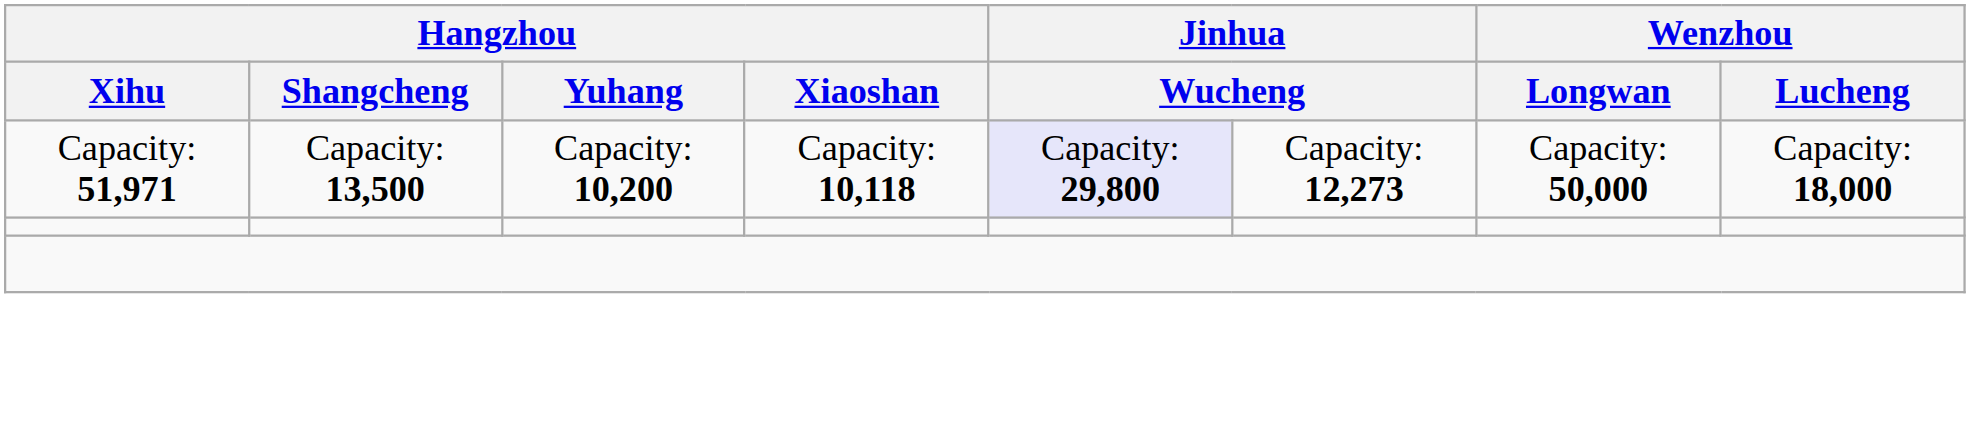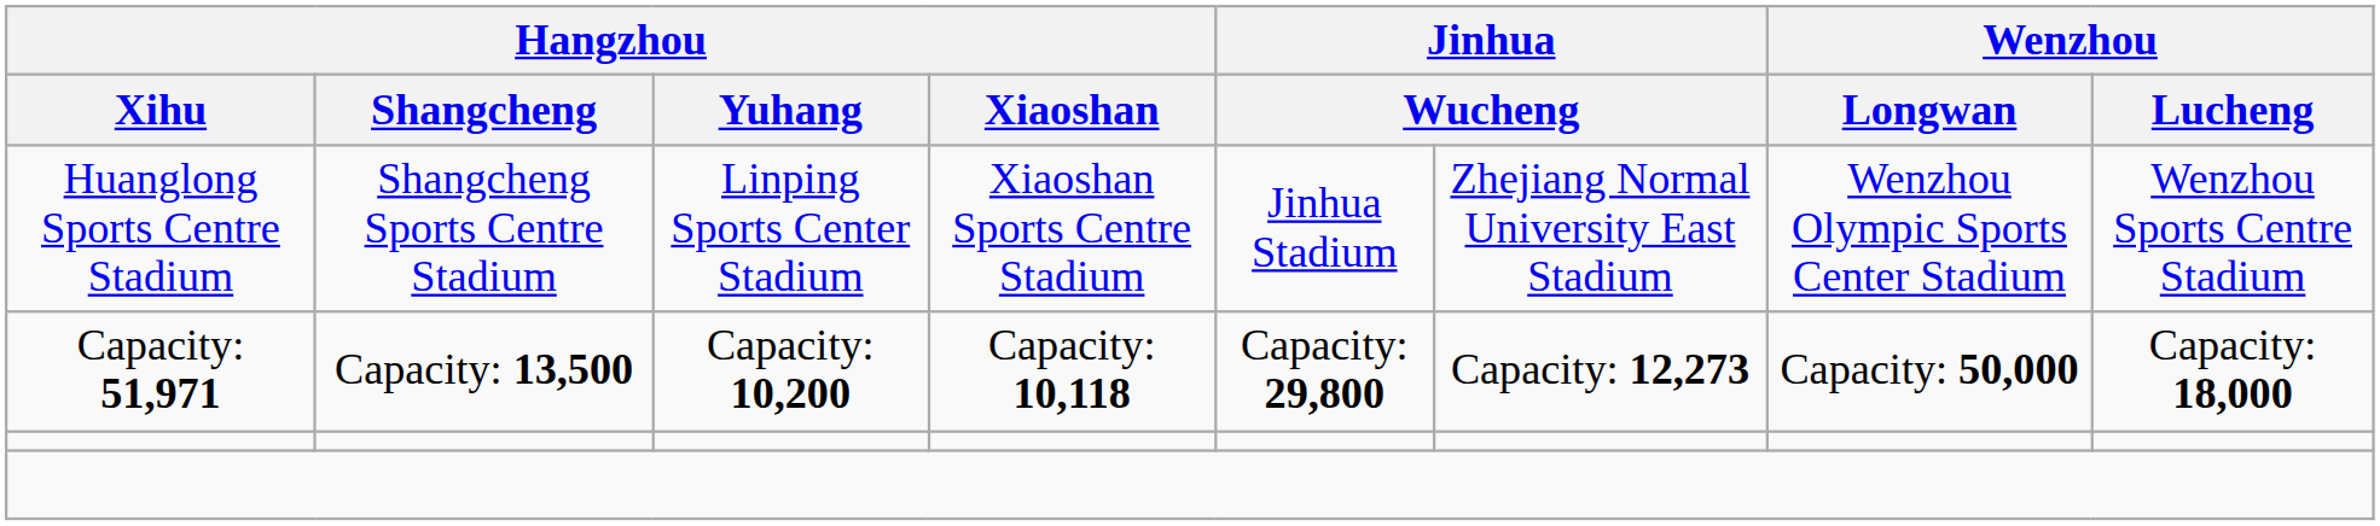+ row: Huanglong Sports Centre Stadium | Shangcheng Sports Centre Stadium | Linping Sports Center Stadium | Xiaoshan Sports Centre Stadium | Jinhua Stadium | Zhejiang Normal University East Stadium | Wenzhou Olympic Sports Center Stadium | Wenzhou Sports Centre Stadium
Capacity: 51,971 | column 5: lavender background -> no background
